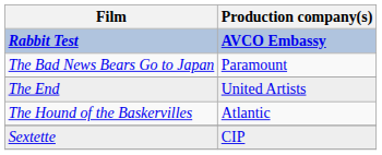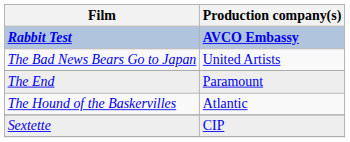The Bad News Bears Go to Japan | Production company(s): Paramount -> United Artists
The End | Production company(s): United Artists -> Paramount
